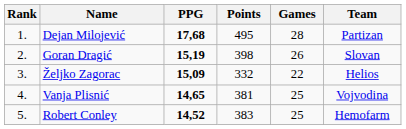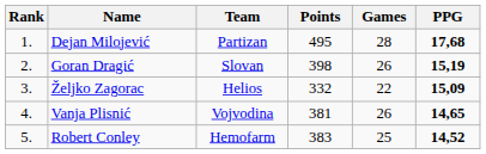columns swapped: Team <-> PPG
Vanja Plisnić | Games: 25 -> 26
